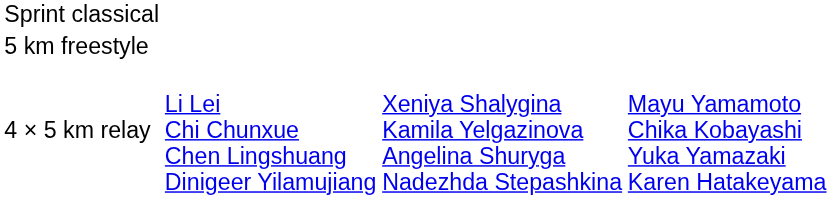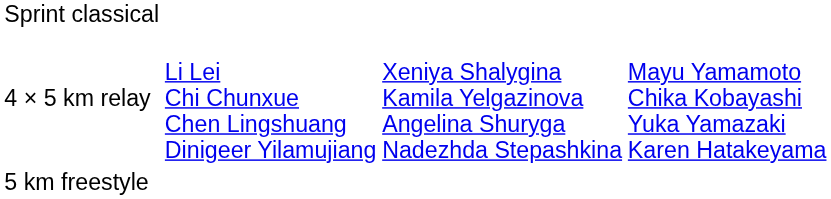rows swapped: 5 km freestyle <-> 4 × 5 km relay
